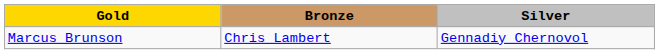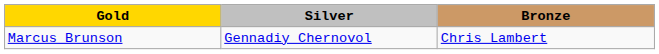columns swapped: Silver <-> Bronze
